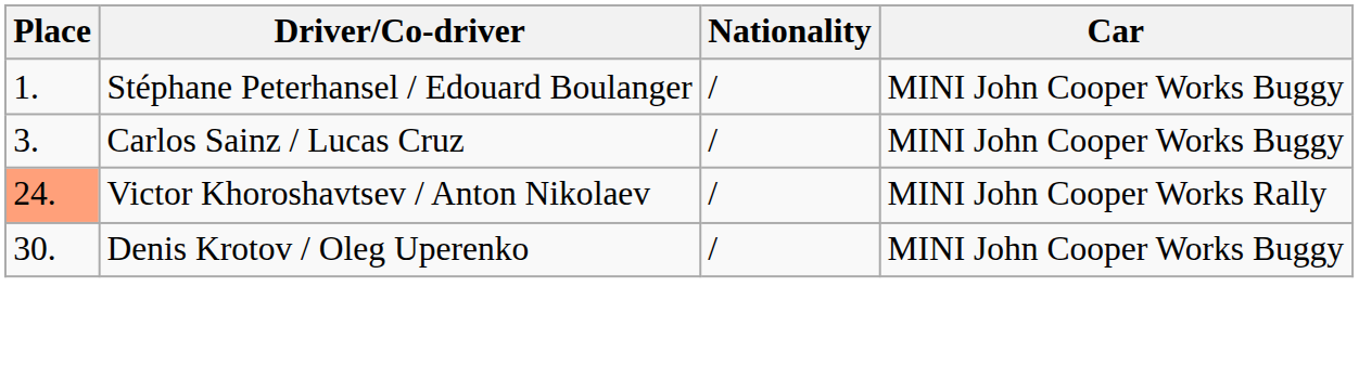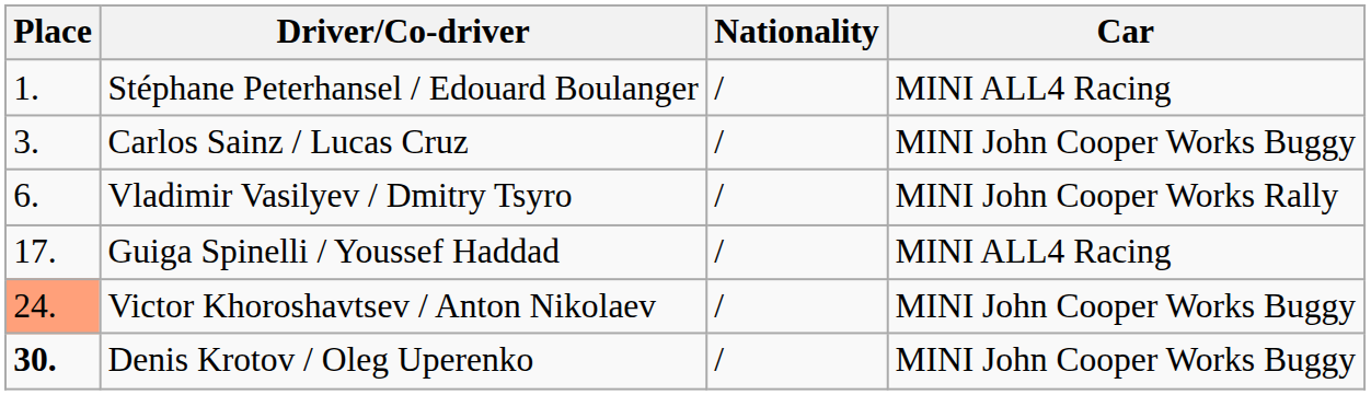Stéphane Peterhansel / Edouard Boulanger | Car: MINI John Cooper Works Buggy -> MINI ALL4 Racing
+ row: 6. | Vladimir Vasilyev / Dmitry Tsyro | / | MINI John Cooper Works Rally
+ row: 17. | Guiga Spinelli / Youssef Haddad | / | MINI ALL4 Racing
Victor Khoroshavtsev / Anton Nikolaev | Car: MINI John Cooper Works Rally -> MINI John Cooper Works Buggy
Denis Krotov / Oleg Uperenko | Place: normal -> bold
